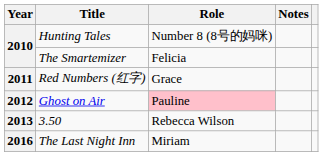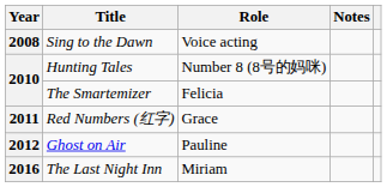+ row: 2008 | Sing to the Dawn | Voice acting
Ghost on Air | Role: pink background -> no background
- row: 2013 | 3.50 | Rebecca Wilson
